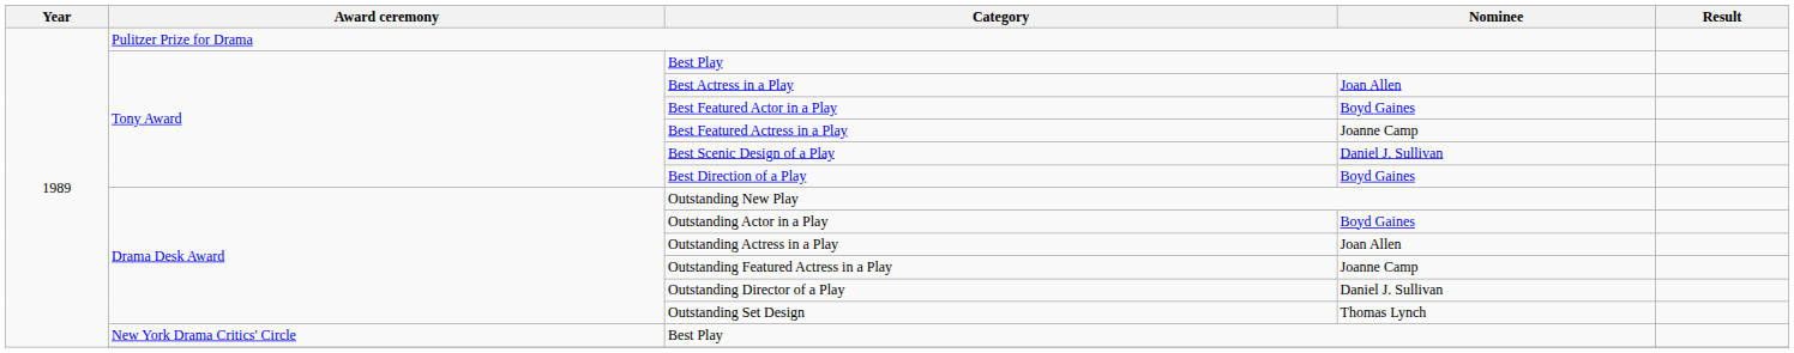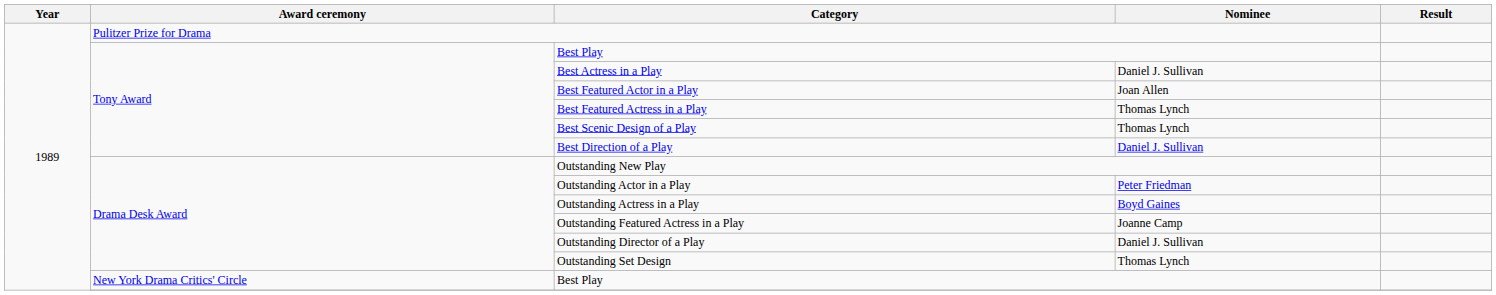Best Actress in a Play | Nominee: Joan Allen -> Daniel J. Sullivan
Best Featured Actor in a Play | Nominee: Boyd Gaines -> Joan Allen
Best Featured Actress in a Play | Nominee: Joanne Camp -> Thomas Lynch
Best Scenic Design of a Play | Nominee: Daniel J. Sullivan -> Thomas Lynch
Best Direction of a Play | Nominee: Boyd Gaines -> Daniel J. Sullivan
Outstanding Actor in a Play | Nominee: Boyd Gaines -> Peter Friedman
Outstanding Actress in a Play | Nominee: Joan Allen -> Boyd Gaines
